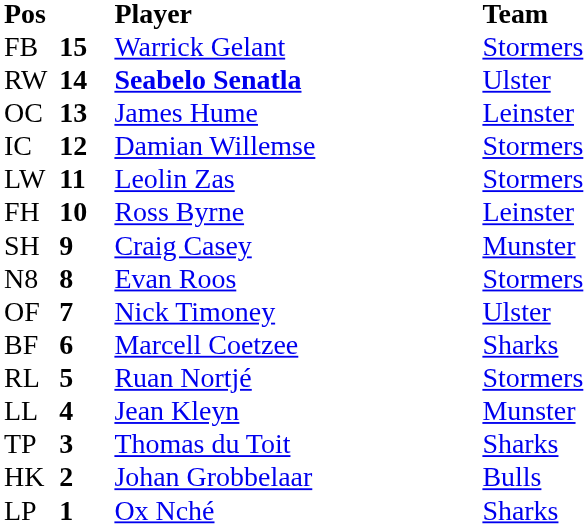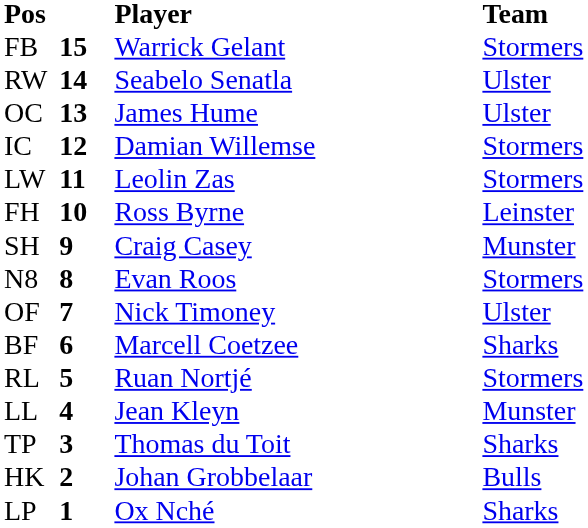RW | Player: bold -> normal
OC | Team: Leinster -> Ulster
